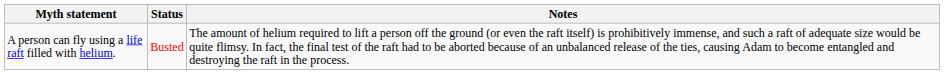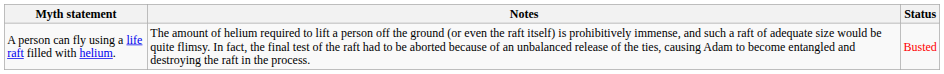columns swapped: Status <-> Notes
